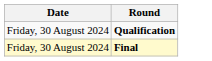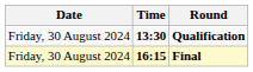+ column: Time | 13:30 | 16:15
